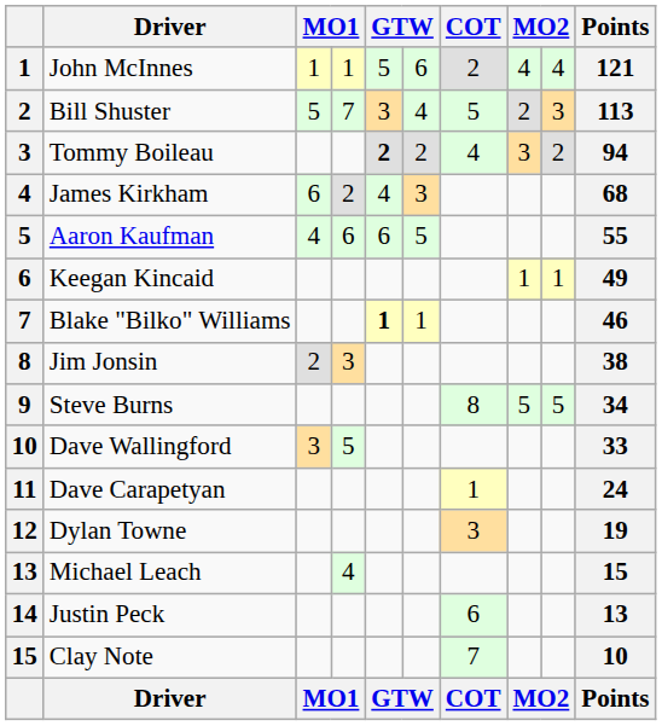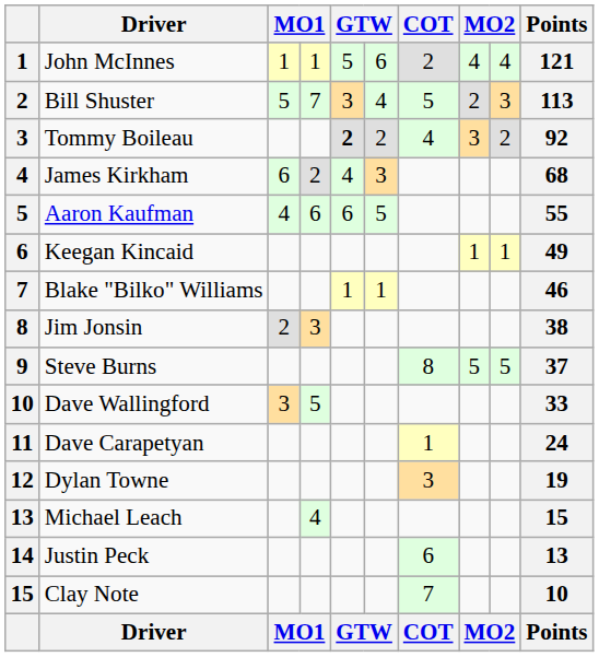Tommy Boileau | Points: 94 -> 92
Blake "Bilko" Williams | column 5: bold -> normal
Steve Burns | Points: 34 -> 37
